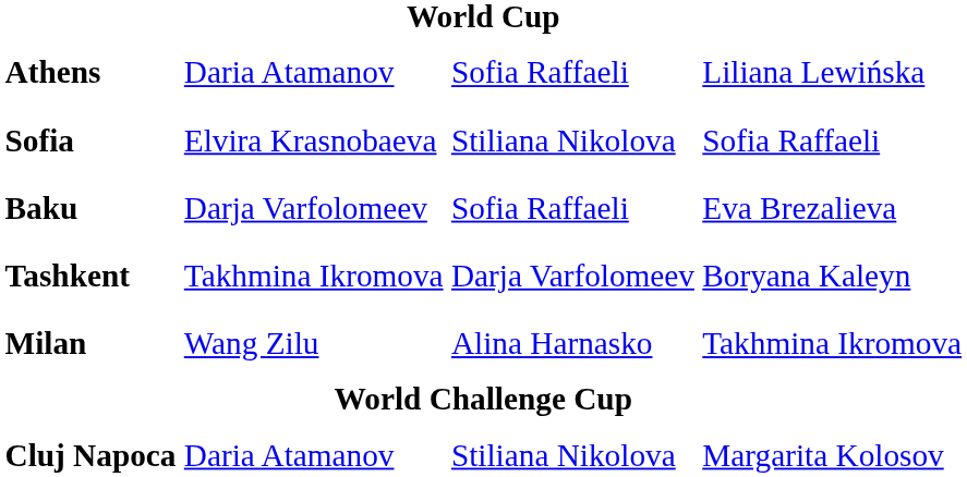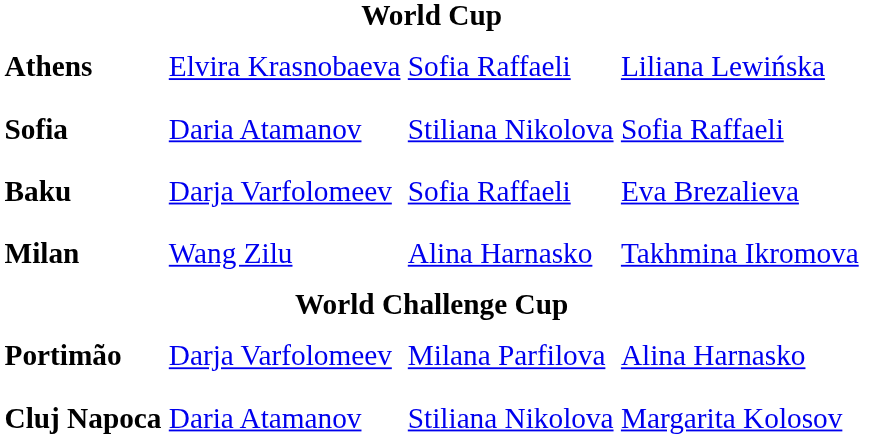Athens | column 2: Daria Atamanov -> Elvira Krasnobaeva
Sofia | column 2: Elvira Krasnobaeva -> Daria Atamanov
- row: Tashkent | Takhmina Ikromova | Darja Varfolomeev | Boryana Kaleyn
+ row: Portimão | Darja Varfolomeev | Milana Parfilova | Alina Harnasko
